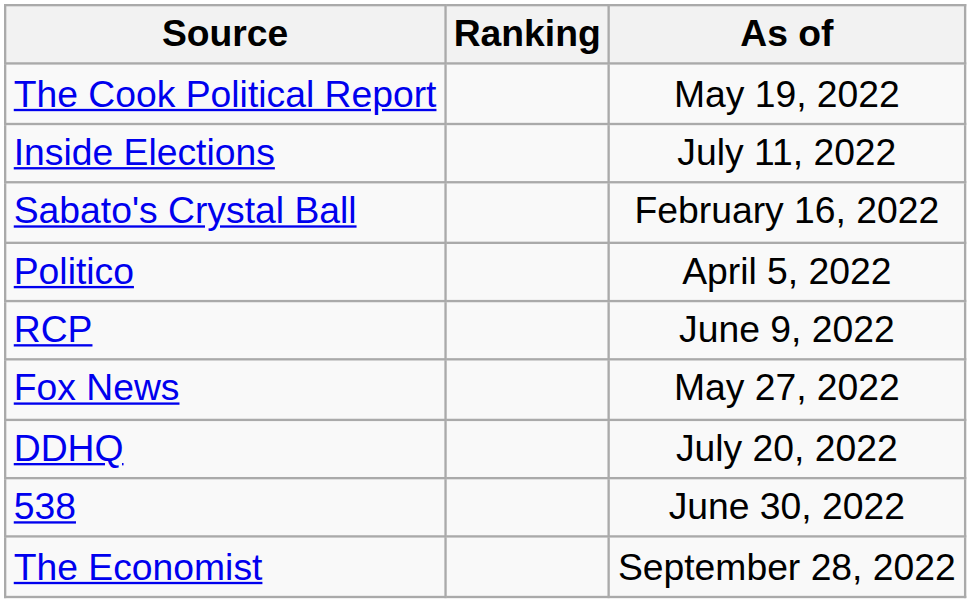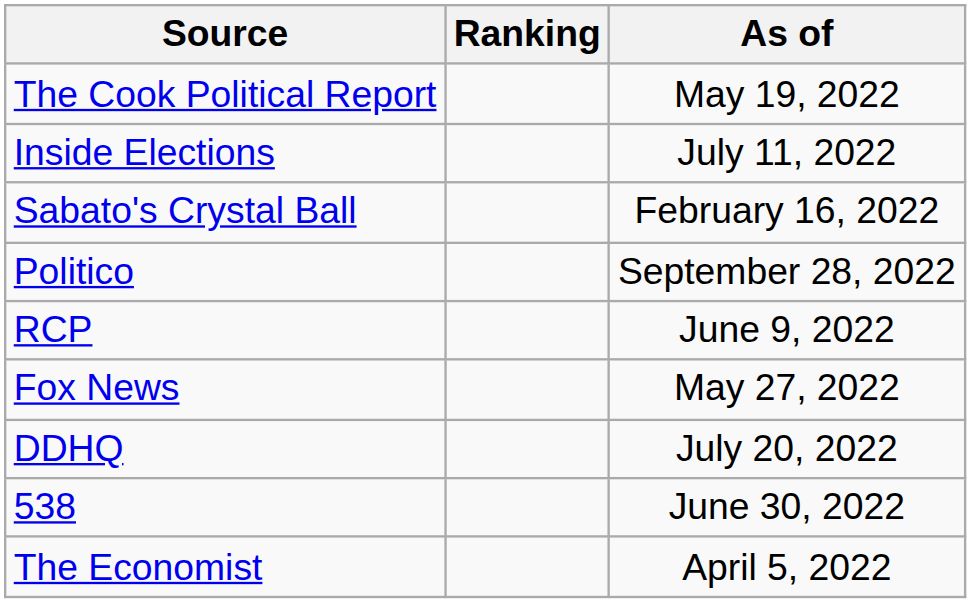Politico | As of: April 5, 2022 -> September 28, 2022
The Economist | As of: September 28, 2022 -> April 5, 2022
